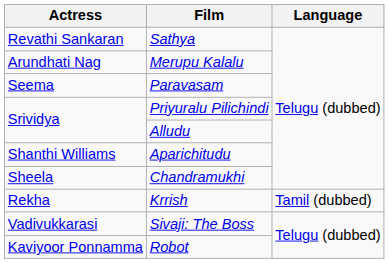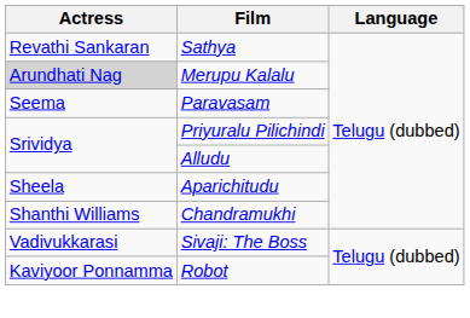Merupu Kalalu | Actress: no background -> lightgrey background
Aparichitudu | Actress: Shanthi Williams -> Sheela
Chandramukhi | Actress: Sheela -> Shanthi Williams
- row: Rekha | Krrish | Tamil (dubbed)
